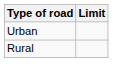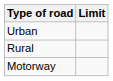+ row: Motorway
